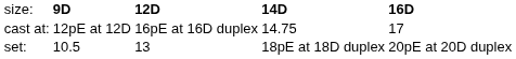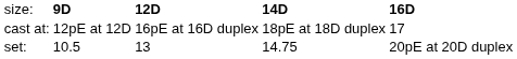cast at: | column 4: 14.75 -> 18pE at 18D duplex
set: | column 4: 18pE at 18D duplex -> 14.75
